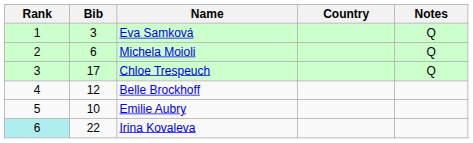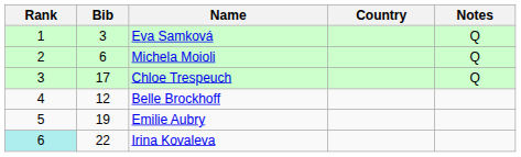Emilie Aubry | Bib: 10 -> 19
